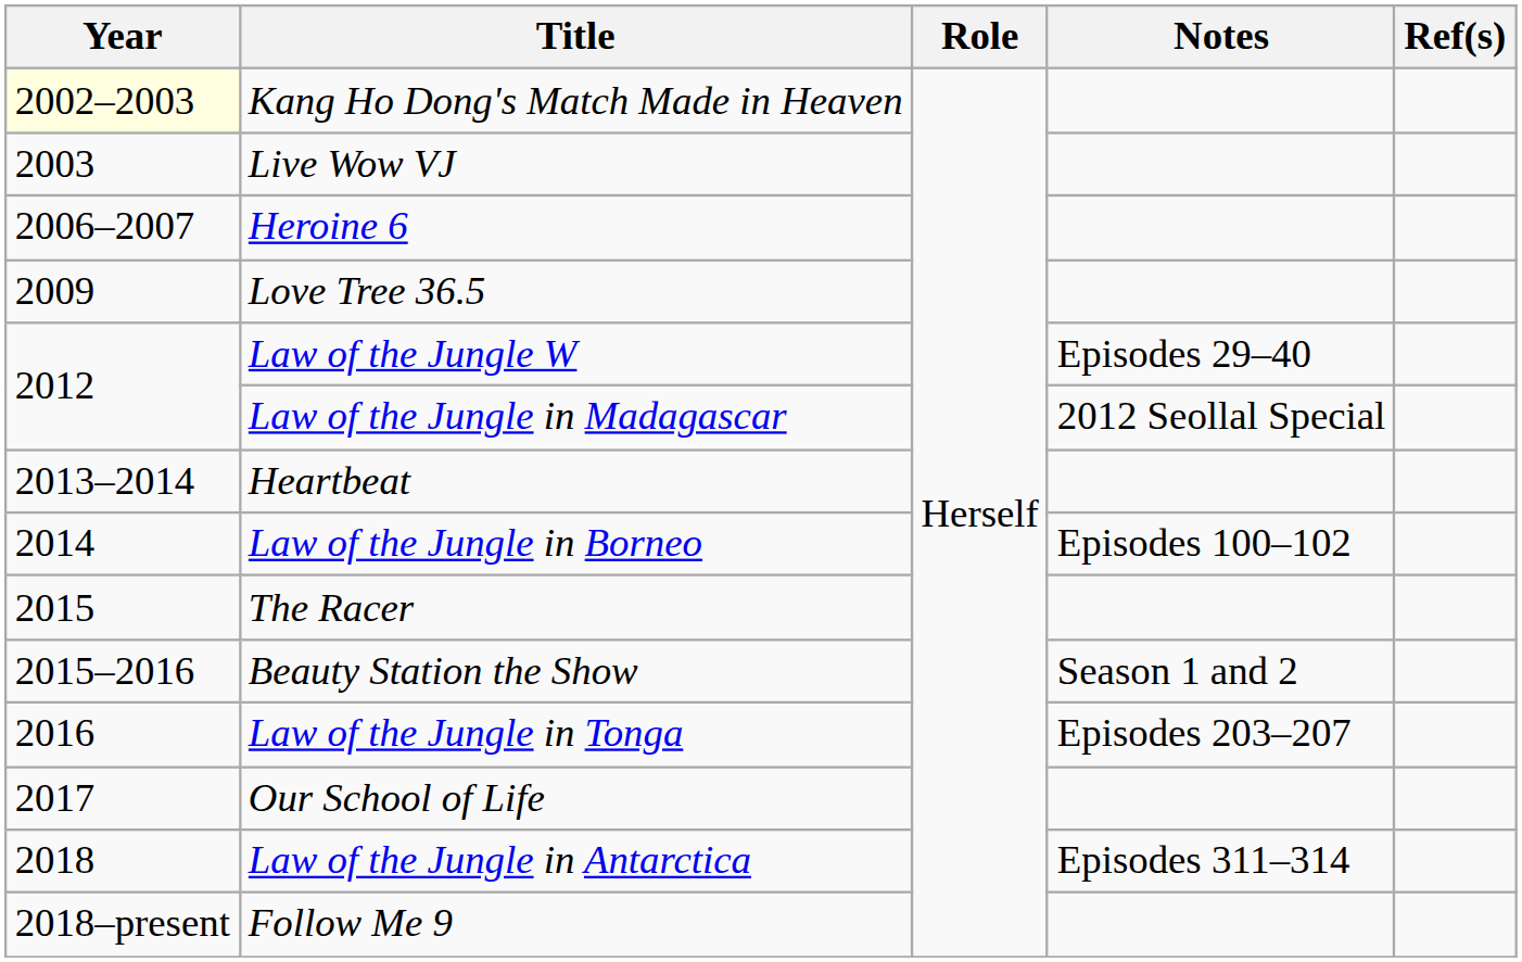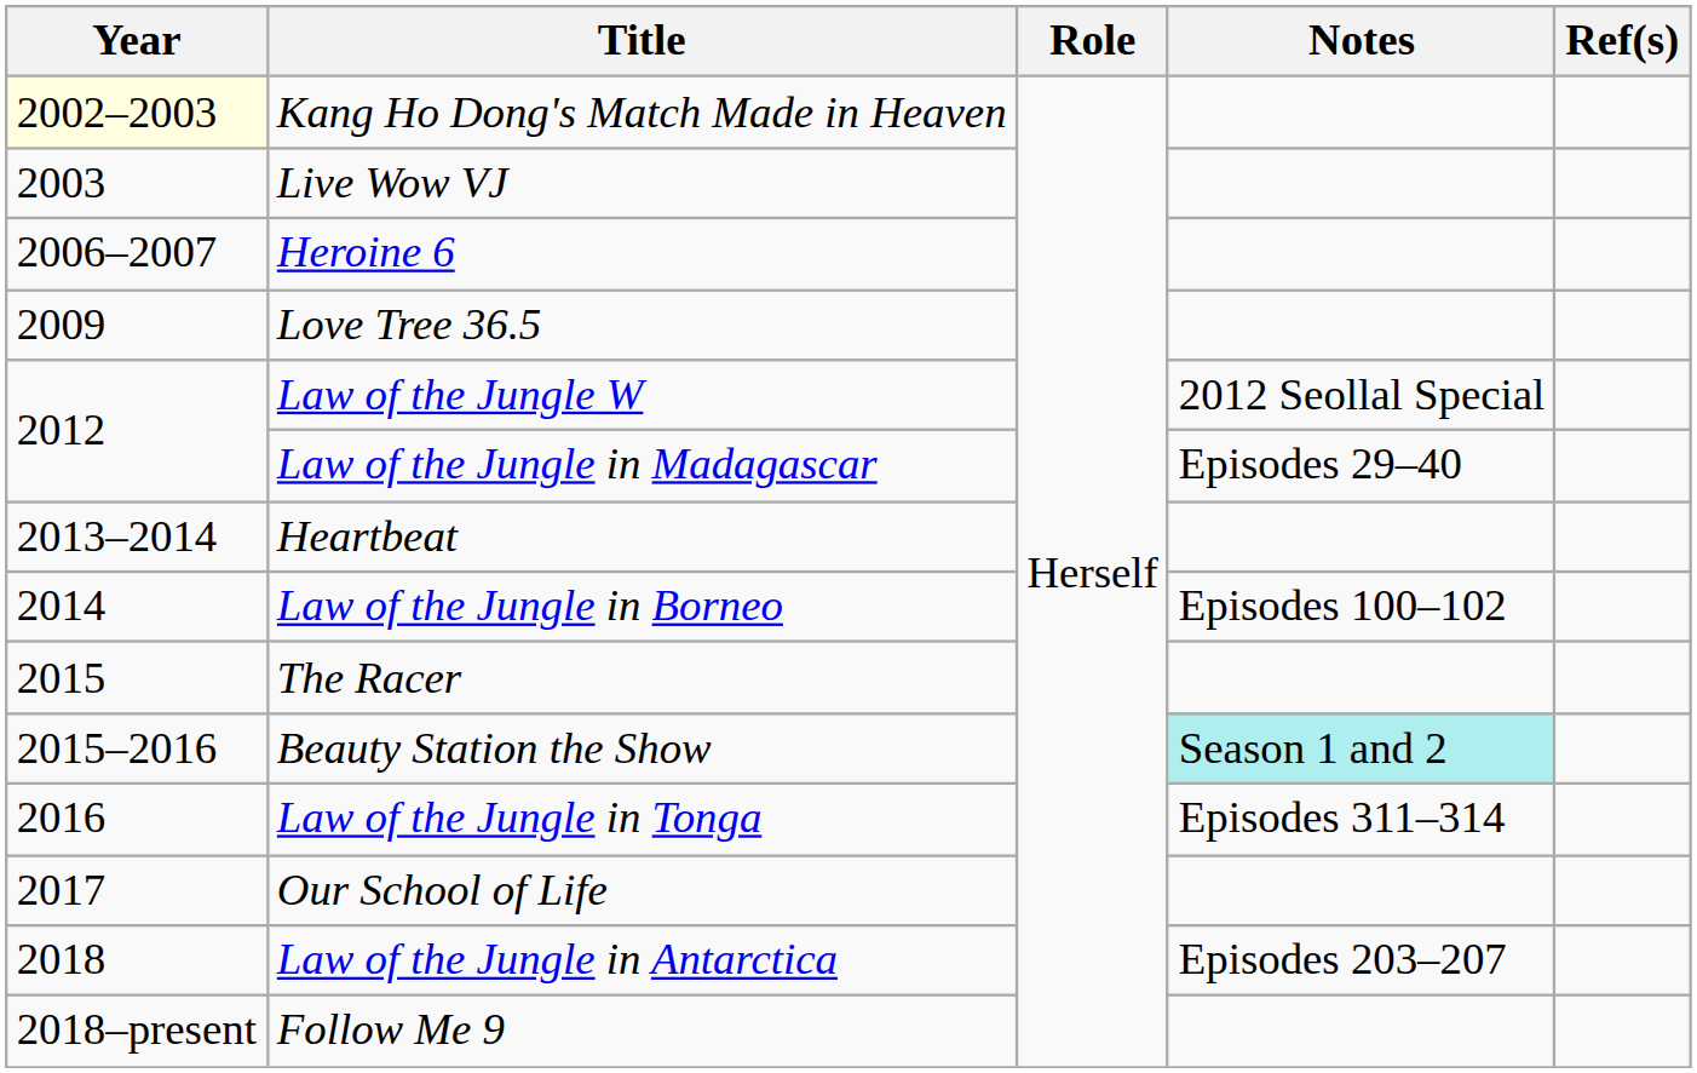Law of the Jungle W | Notes: Episodes 29–40 -> 2012 Seollal Special
Law of the Jungle in Madagascar | Notes: 2012 Seollal Special -> Episodes 29–40
Beauty Station the Show | Notes: no background -> paleturquoise background
Law of the Jungle in Tonga | Notes: Episodes 203–207 -> Episodes 311–314
Law of the Jungle in Antarctica | Notes: Episodes 311–314 -> Episodes 203–207
